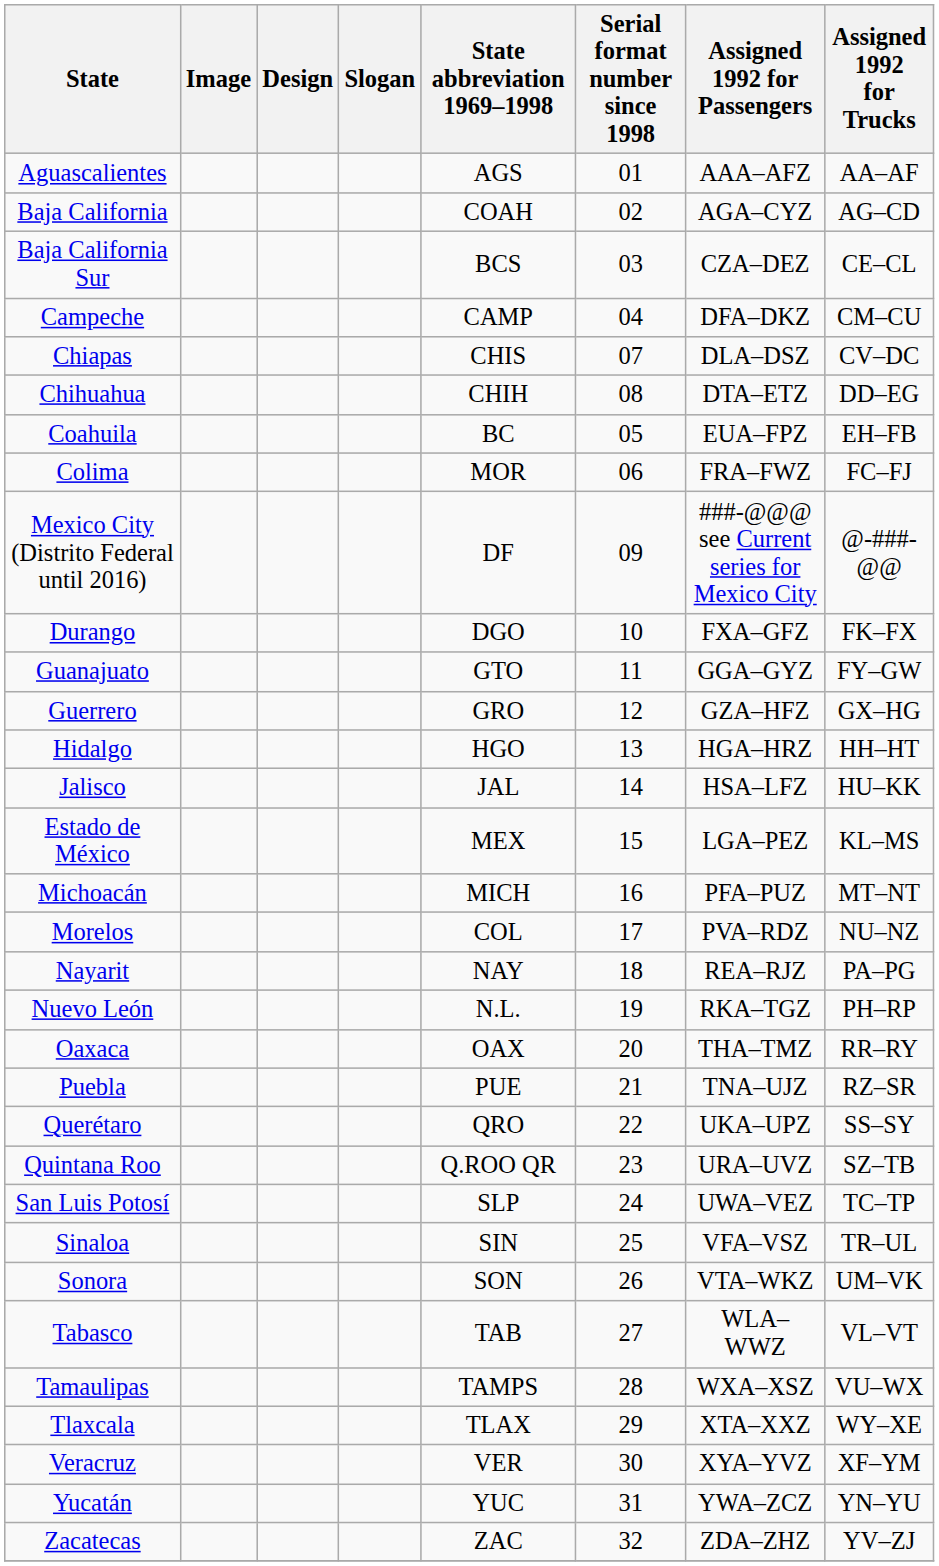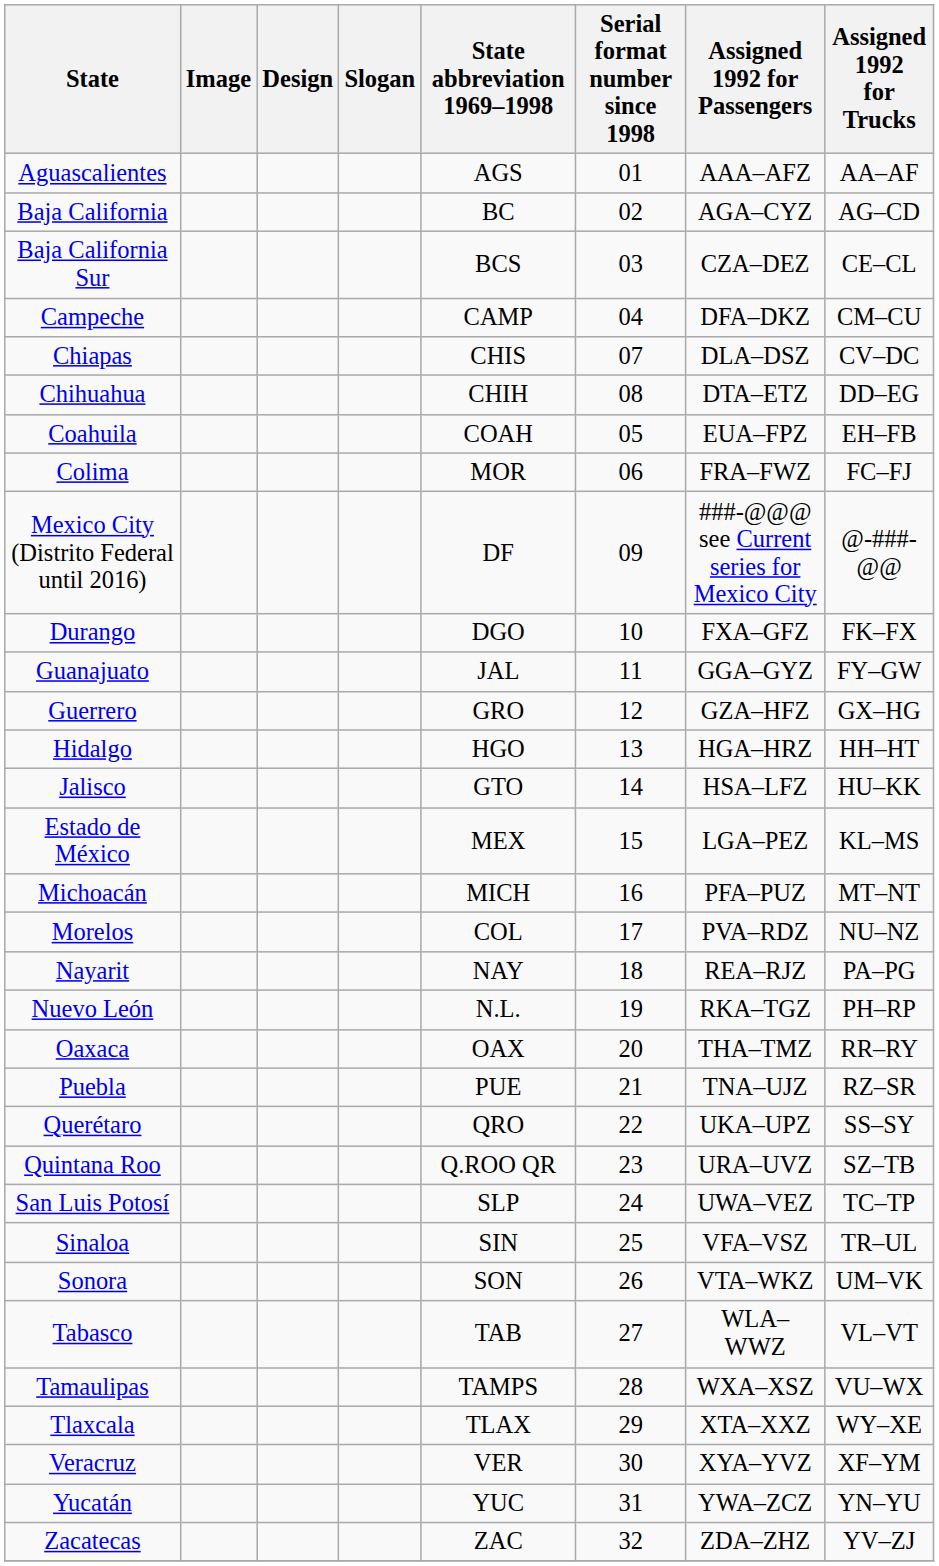Baja California | State abbreviation 1969–1998: COAH -> BC
Coahuila | State abbreviation 1969–1998: BC -> COAH
Guanajuato | State abbreviation 1969–1998: GTO -> JAL
Jalisco | State abbreviation 1969–1998: JAL -> GTO
